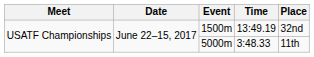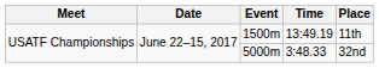1500m | Place: 32nd -> 11th
5000m | Place: 11th -> 32nd
